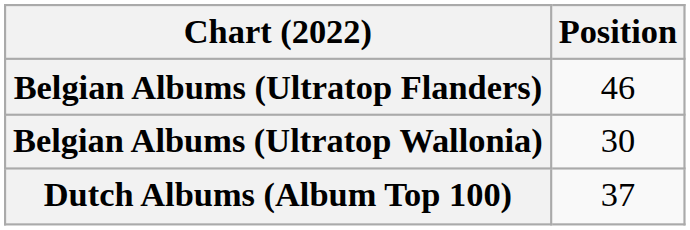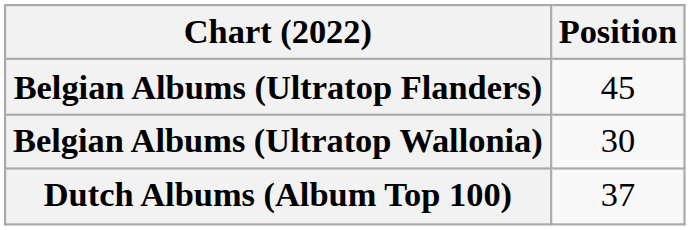Belgian Albums (Ultratop Flanders) | Position: 46 -> 45
